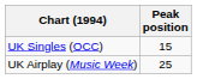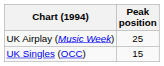rows swapped: UK Singles (OCC) <-> UK Airplay (Music Week)
